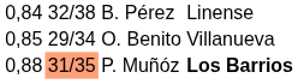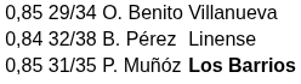rows swapped: B. Pérez <-> O. Benito
P. Muñóz | column 1: 0,88 -> 0,85
P. Muñóz | column 2: lightsalmon background -> no background
